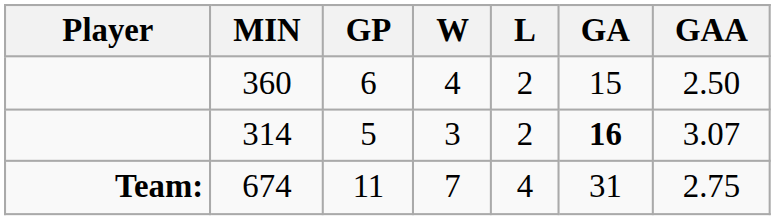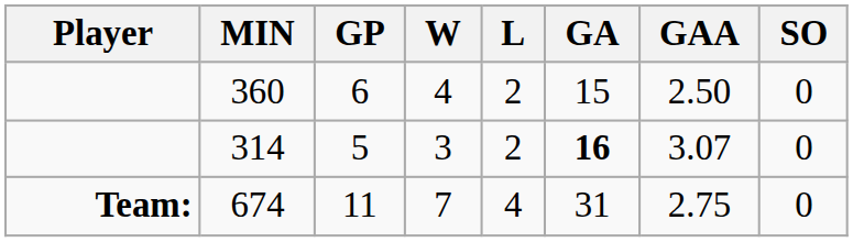+ column: SO | 0 | 0 | 0
